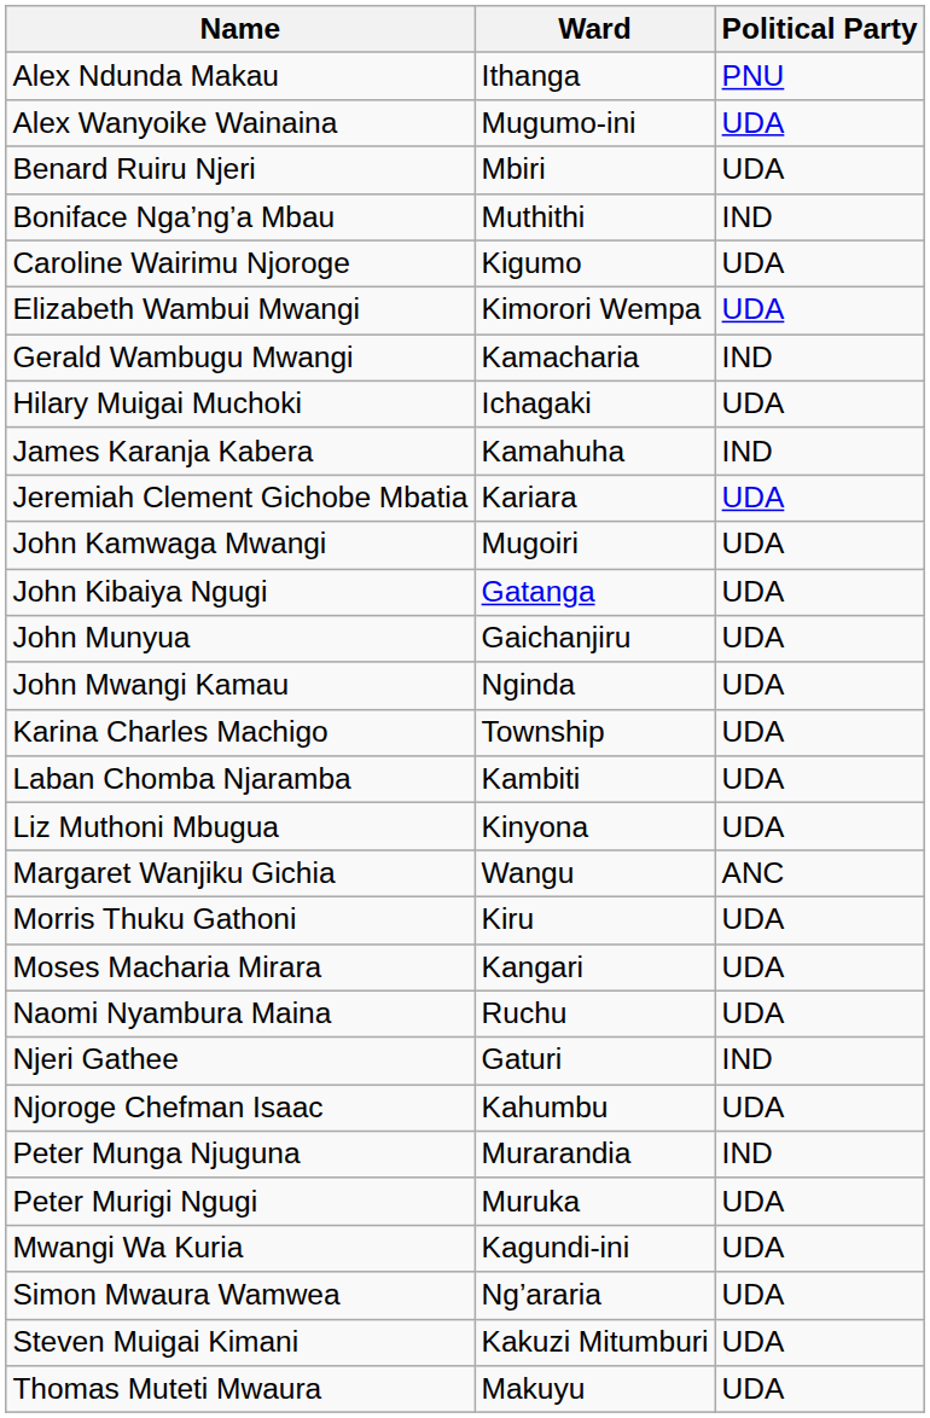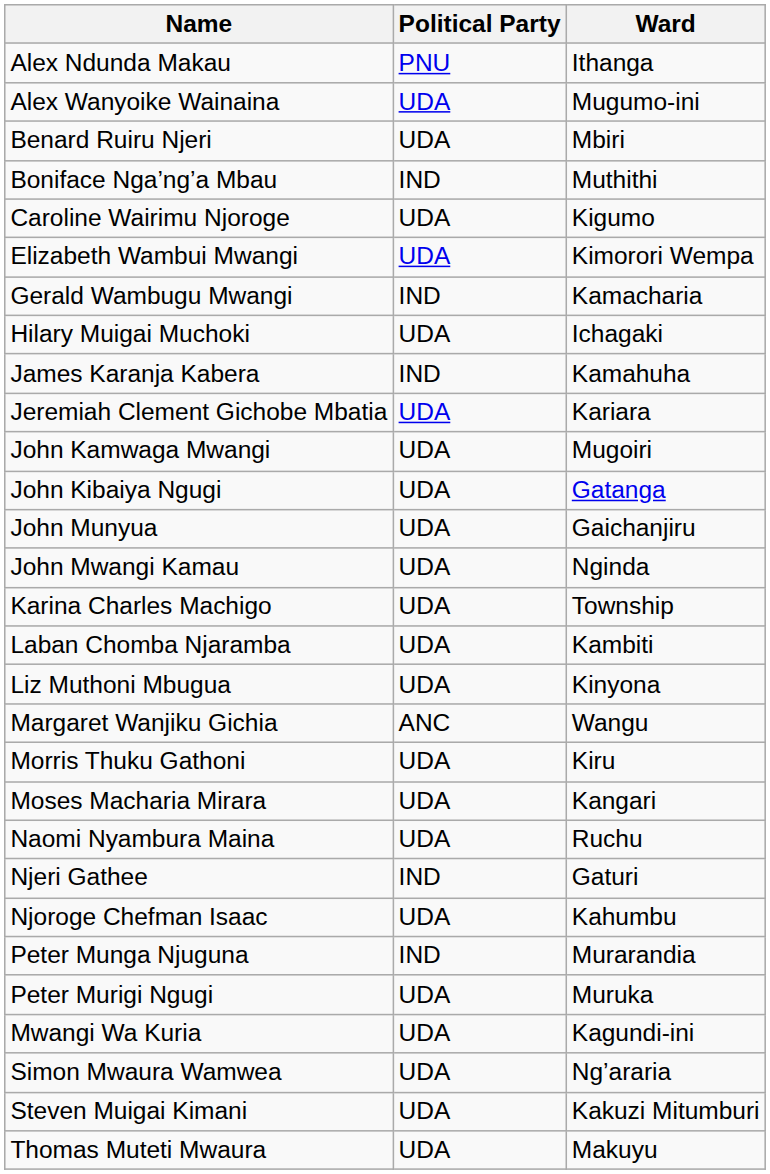columns swapped: Political Party <-> Ward
